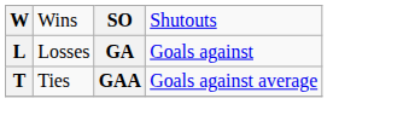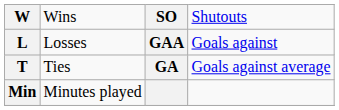Losses | column 3: GA -> GAA
Ties | column 3: GAA -> GA
+ row: Min | Minutes played
